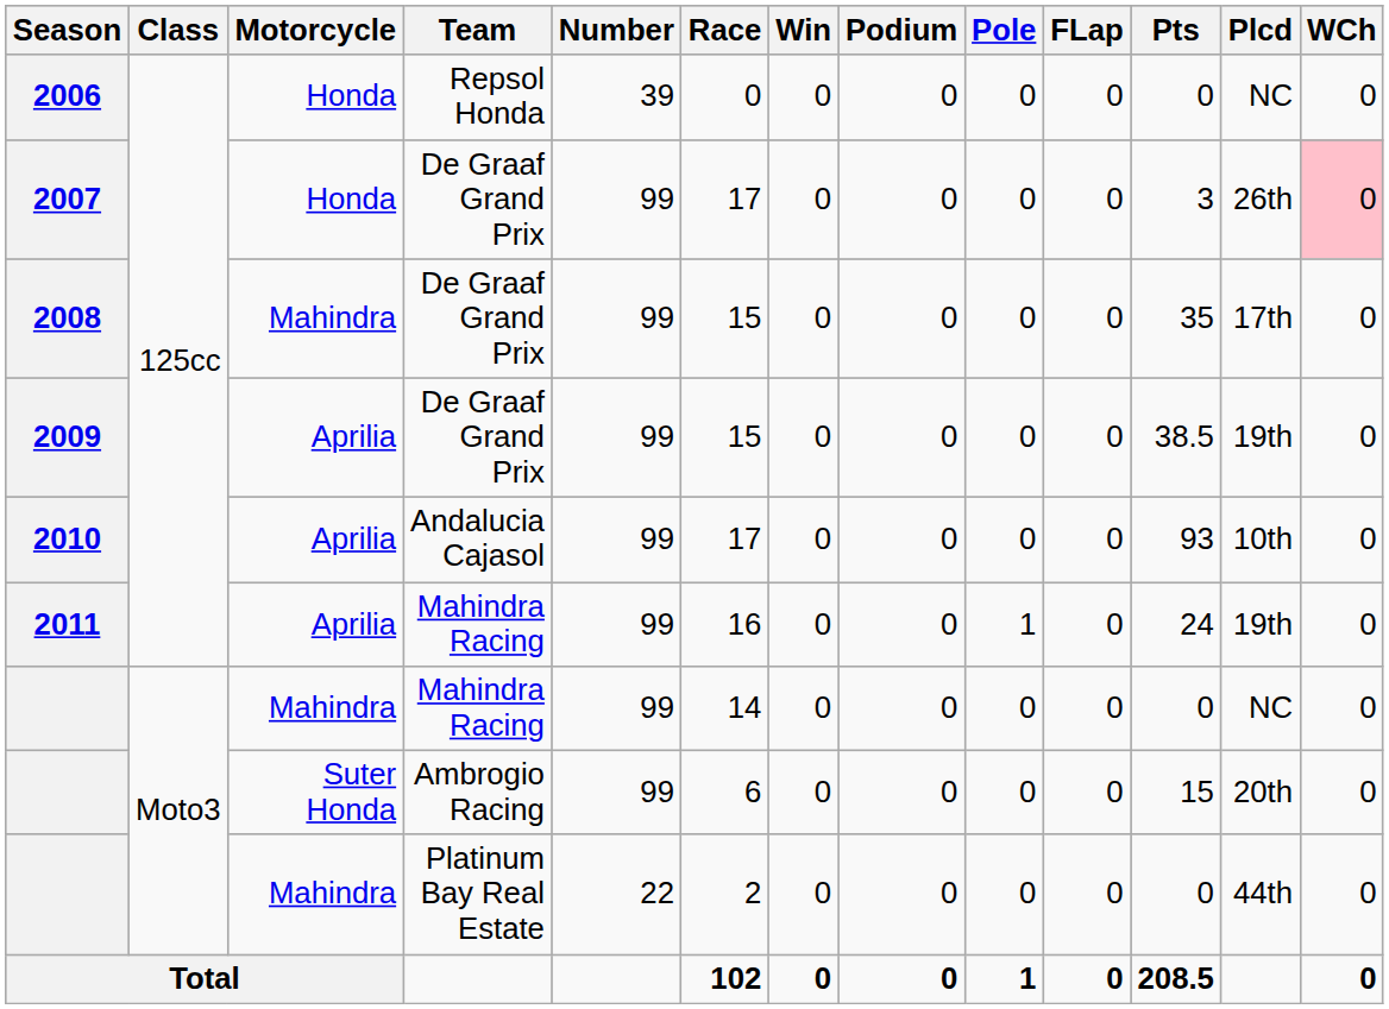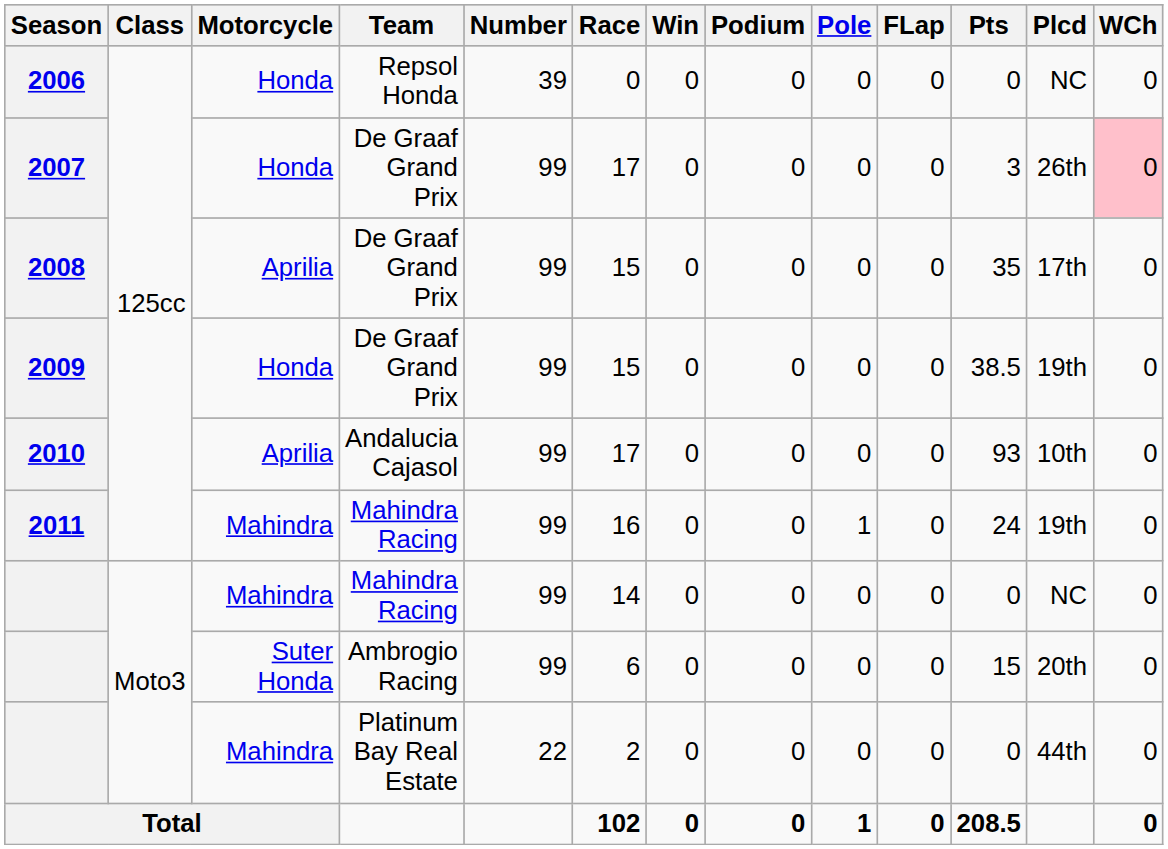2008 | Motorcycle: Mahindra -> Aprilia
2009 | Motorcycle: Aprilia -> Honda
2011 | Motorcycle: Aprilia -> Mahindra
